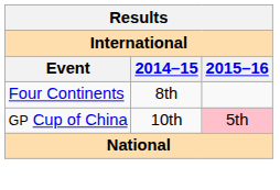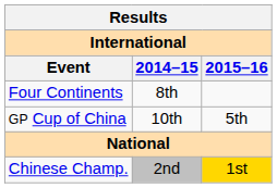GP Cup of China | 2015–16: pink background -> no background
+ row: Chinese Champ. | 2nd | 1st
